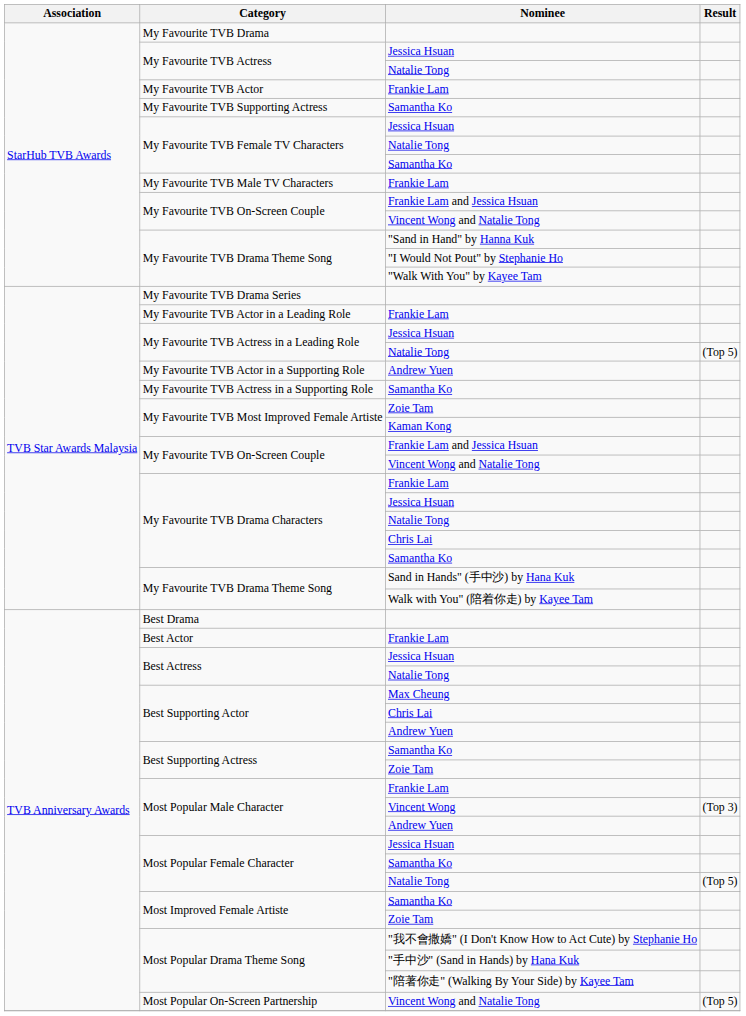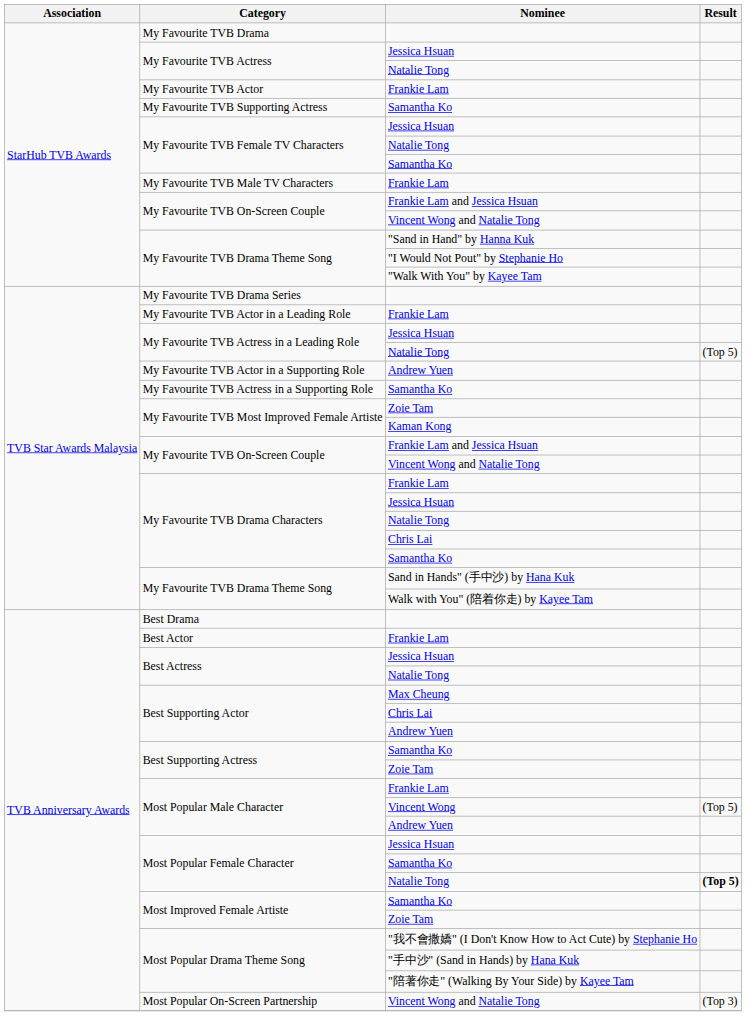Most Popular Male Character / Vincent Wong | Result: (Top 3) -> (Top 5)
Most Popular Female Character / Natalie Tong | Result: normal -> bold
Most Popular On-Screen Partnership | Result: (Top 5) -> (Top 3)
